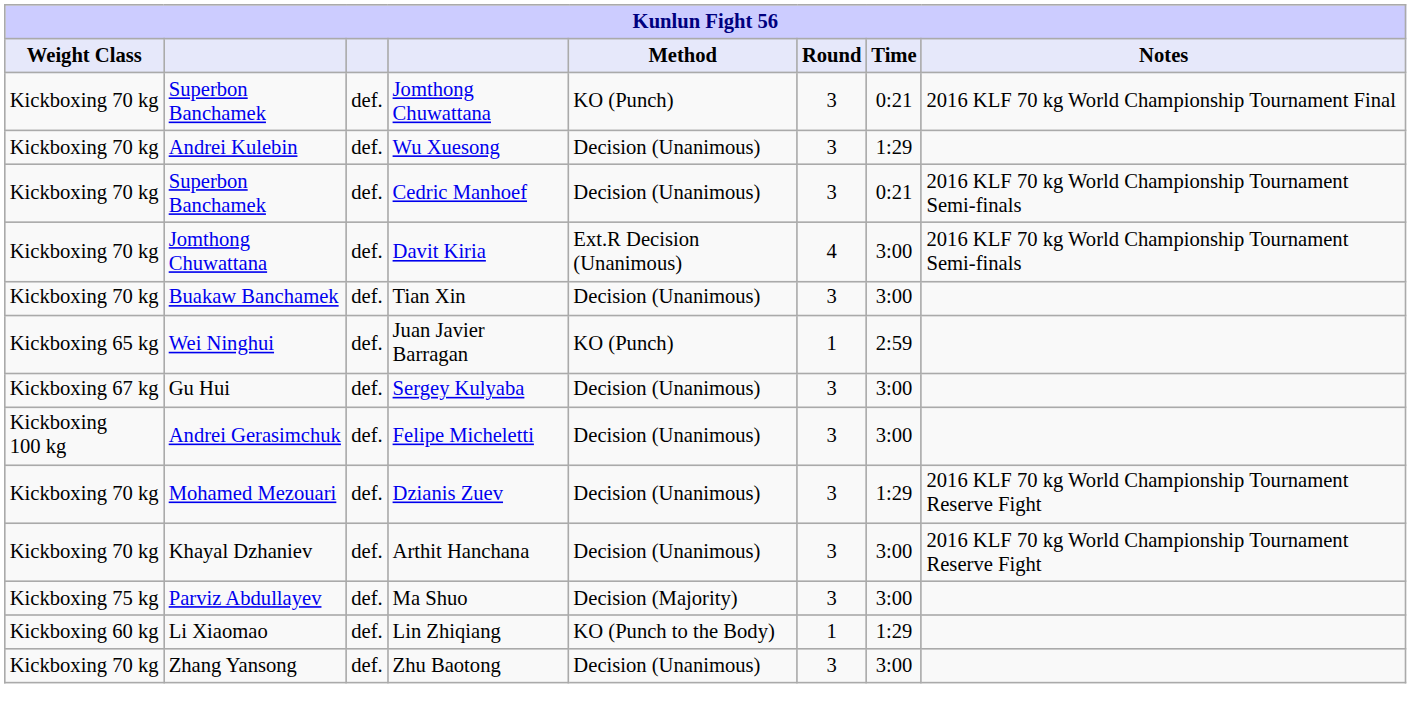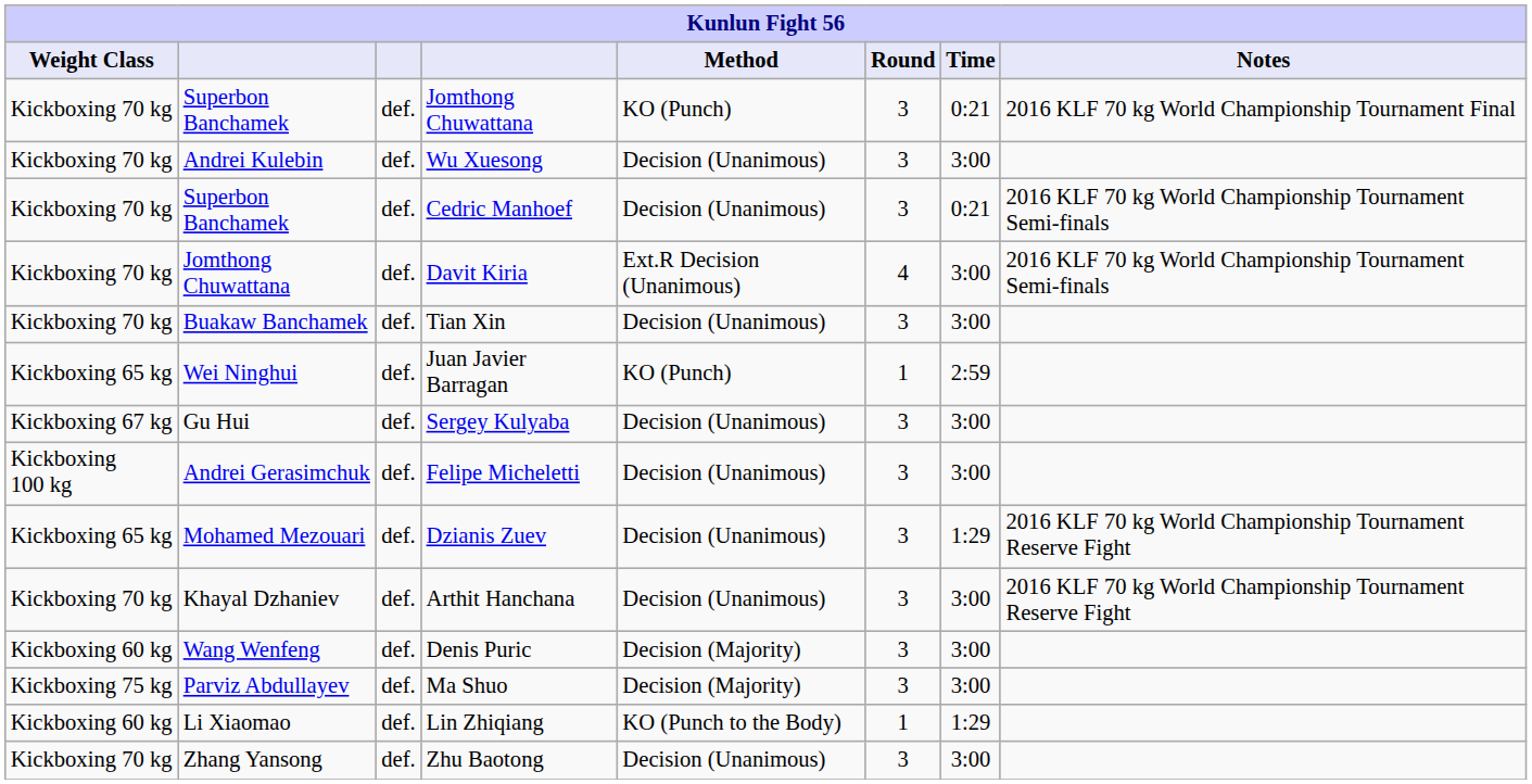Wu Xuesong | Time: 1:29 -> 3:00
Dzianis Zuev | Weight Class: Kickboxing 70 kg -> Kickboxing 65 kg
+ row: Kickboxing 60 kg | Wang Wenfeng | def. | Denis Puric | Decision (Majority) | 3 | 3:00
